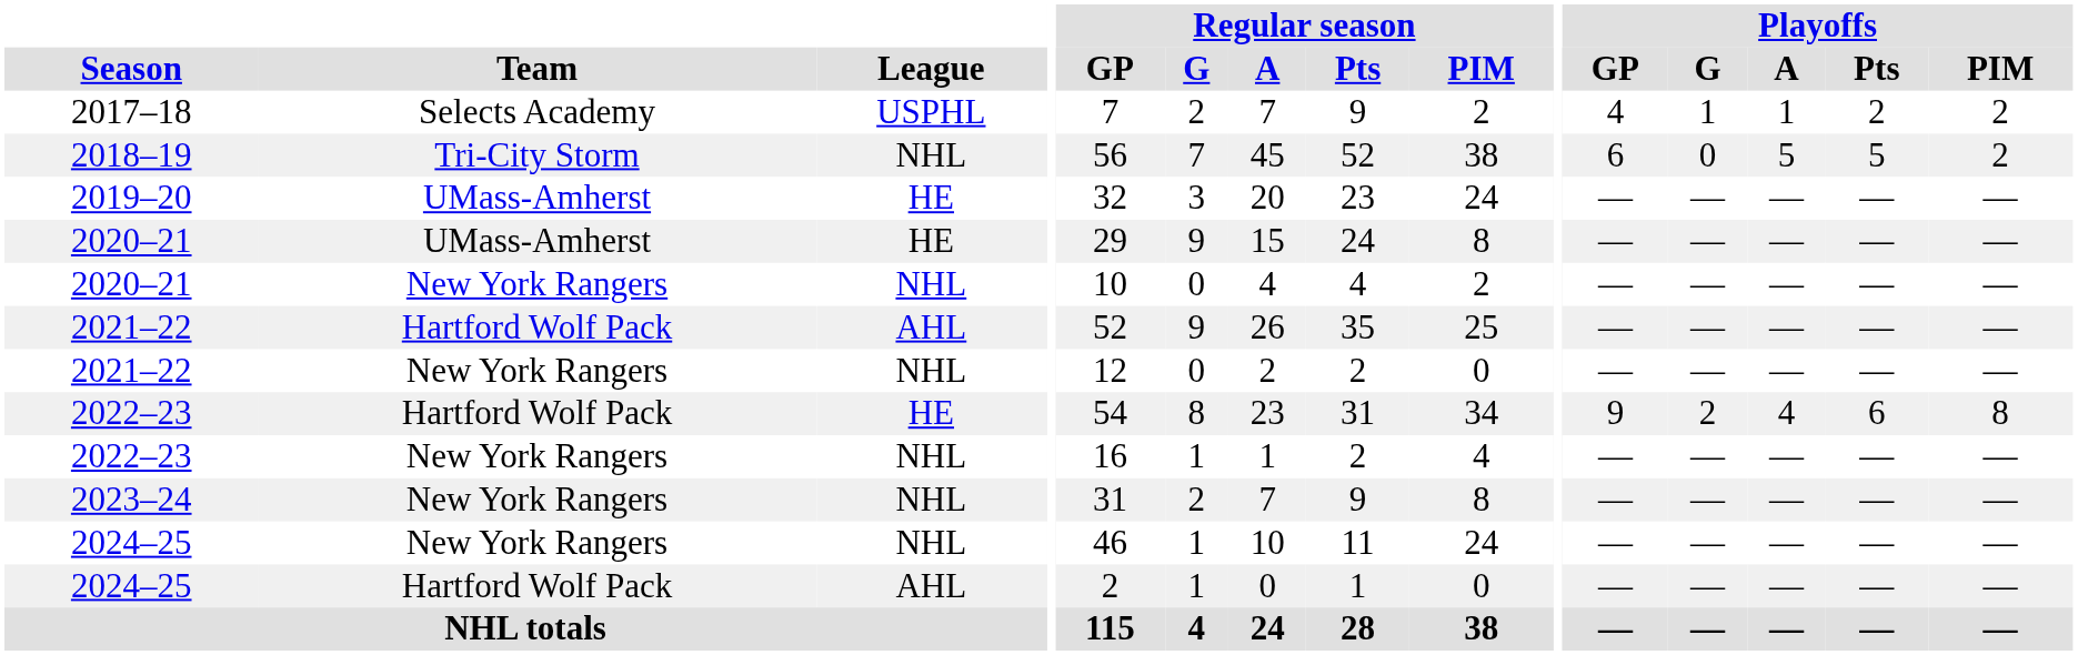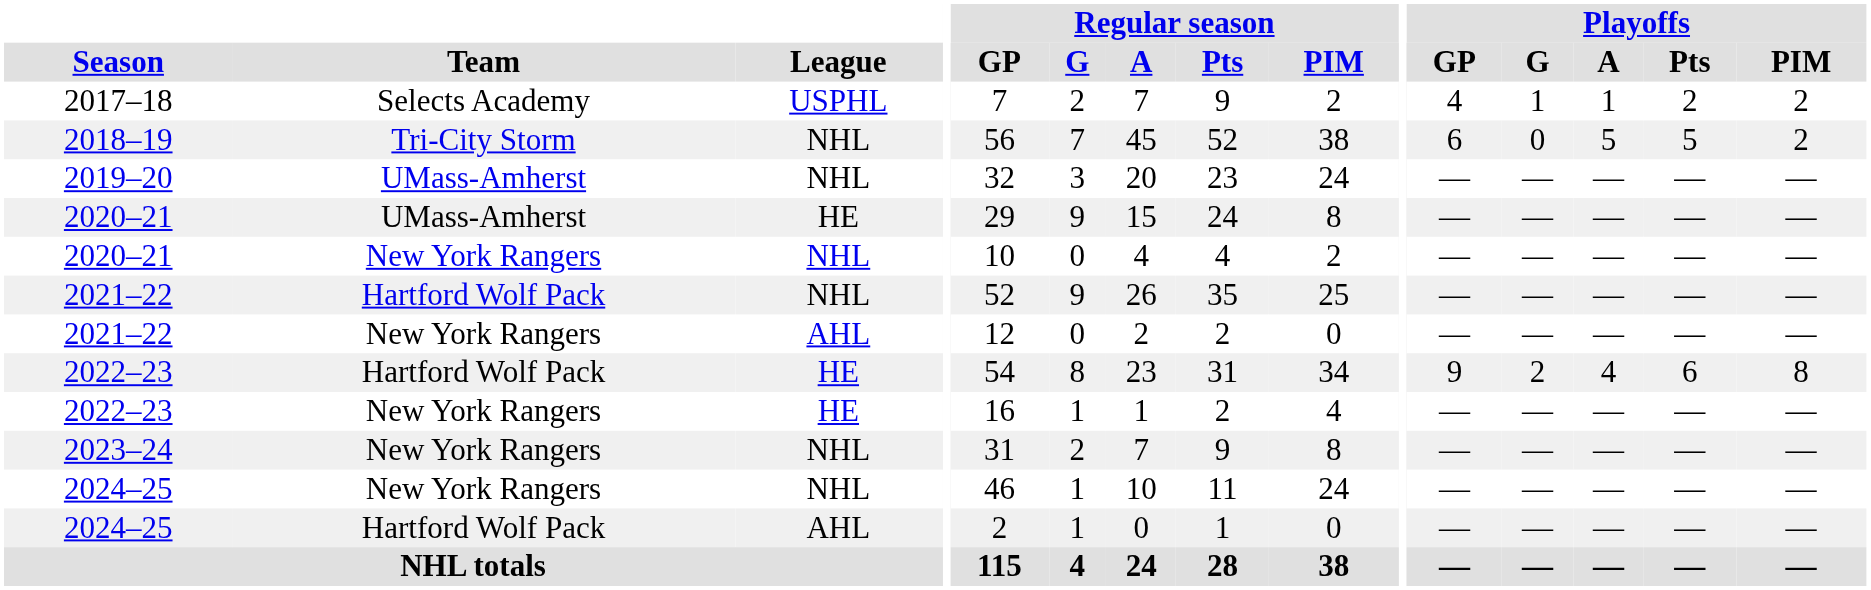2019–20 | League: HE -> NHL
2021–22 / Hartford Wolf Pack | League: AHL -> NHL
2021–22 / New York Rangers | League: NHL -> AHL
2022–23 / New York Rangers | League: NHL -> HE
